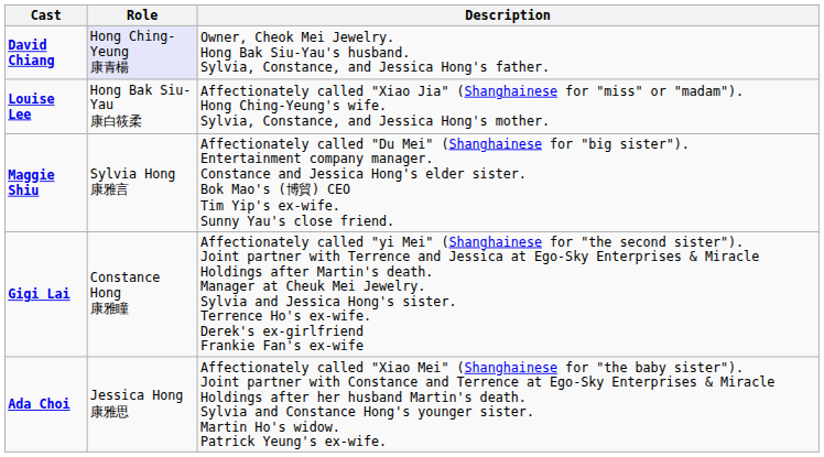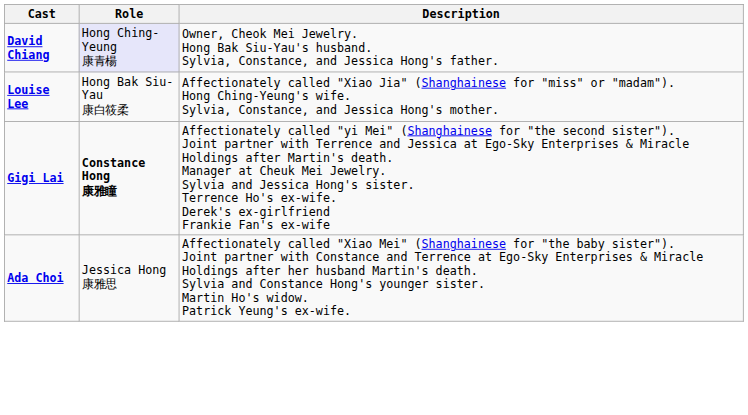- row: Maggie Shiu | Sylvia Hong 康雅言 | Affectionately called "Du Mei" (Shanghainese for "big sister"). Entertainment company manager. Constance and Jessica Hong's elder sister. Bok Mao's (博貿) CEO Tim Yip's ex-wife. Sunny Yau's close friend.
Gigi Lai | Role: normal -> bold
